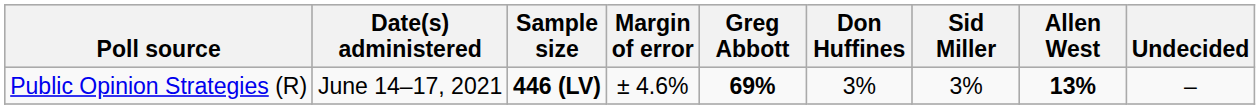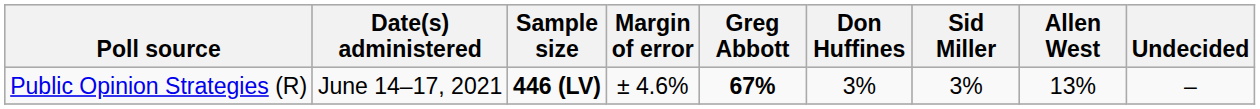Public Opinion Strategies (R) | Greg Abbott: 69% -> 67%
Public Opinion Strategies (R) | Allen West: bold -> normal
